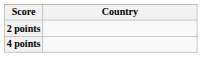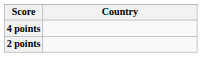rows swapped: 4 points <-> 2 points
